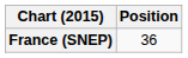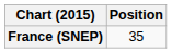France (SNEP) | Position: 36 -> 35
